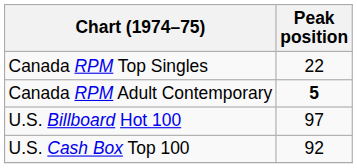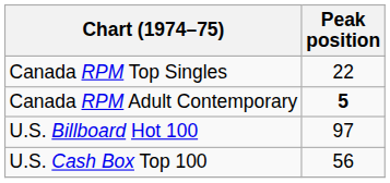U.S. Cash Box Top 100 | Peak position: 92 -> 56
